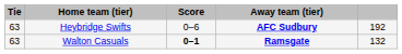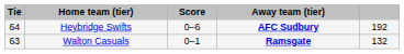Heybridge Swifts | Tie: 63 -> 64
Walton Casuals | Score: bold -> normal
